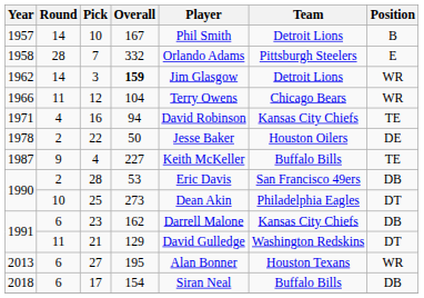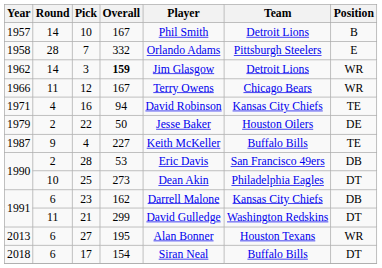12 | Overall: 104 -> 167
22 | Year: 1978 -> 1979
21 | Overall: 129 -> 299
17 | Position: DB -> DT
